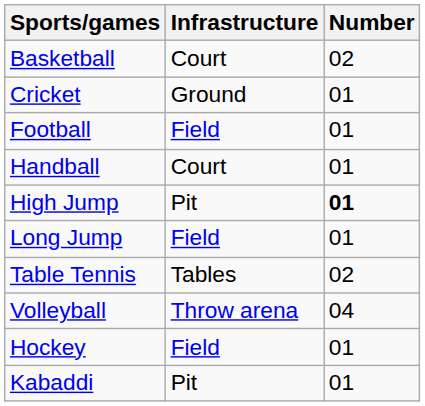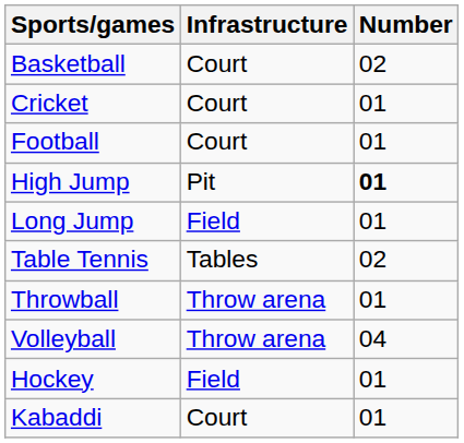Cricket | Infrastructure: Ground -> Court
Football | Infrastructure: Field -> Court
- row: Handball | Court | 01
+ row: Throwball | Throw arena | 01
Kabaddi | Infrastructure: Pit -> Court
